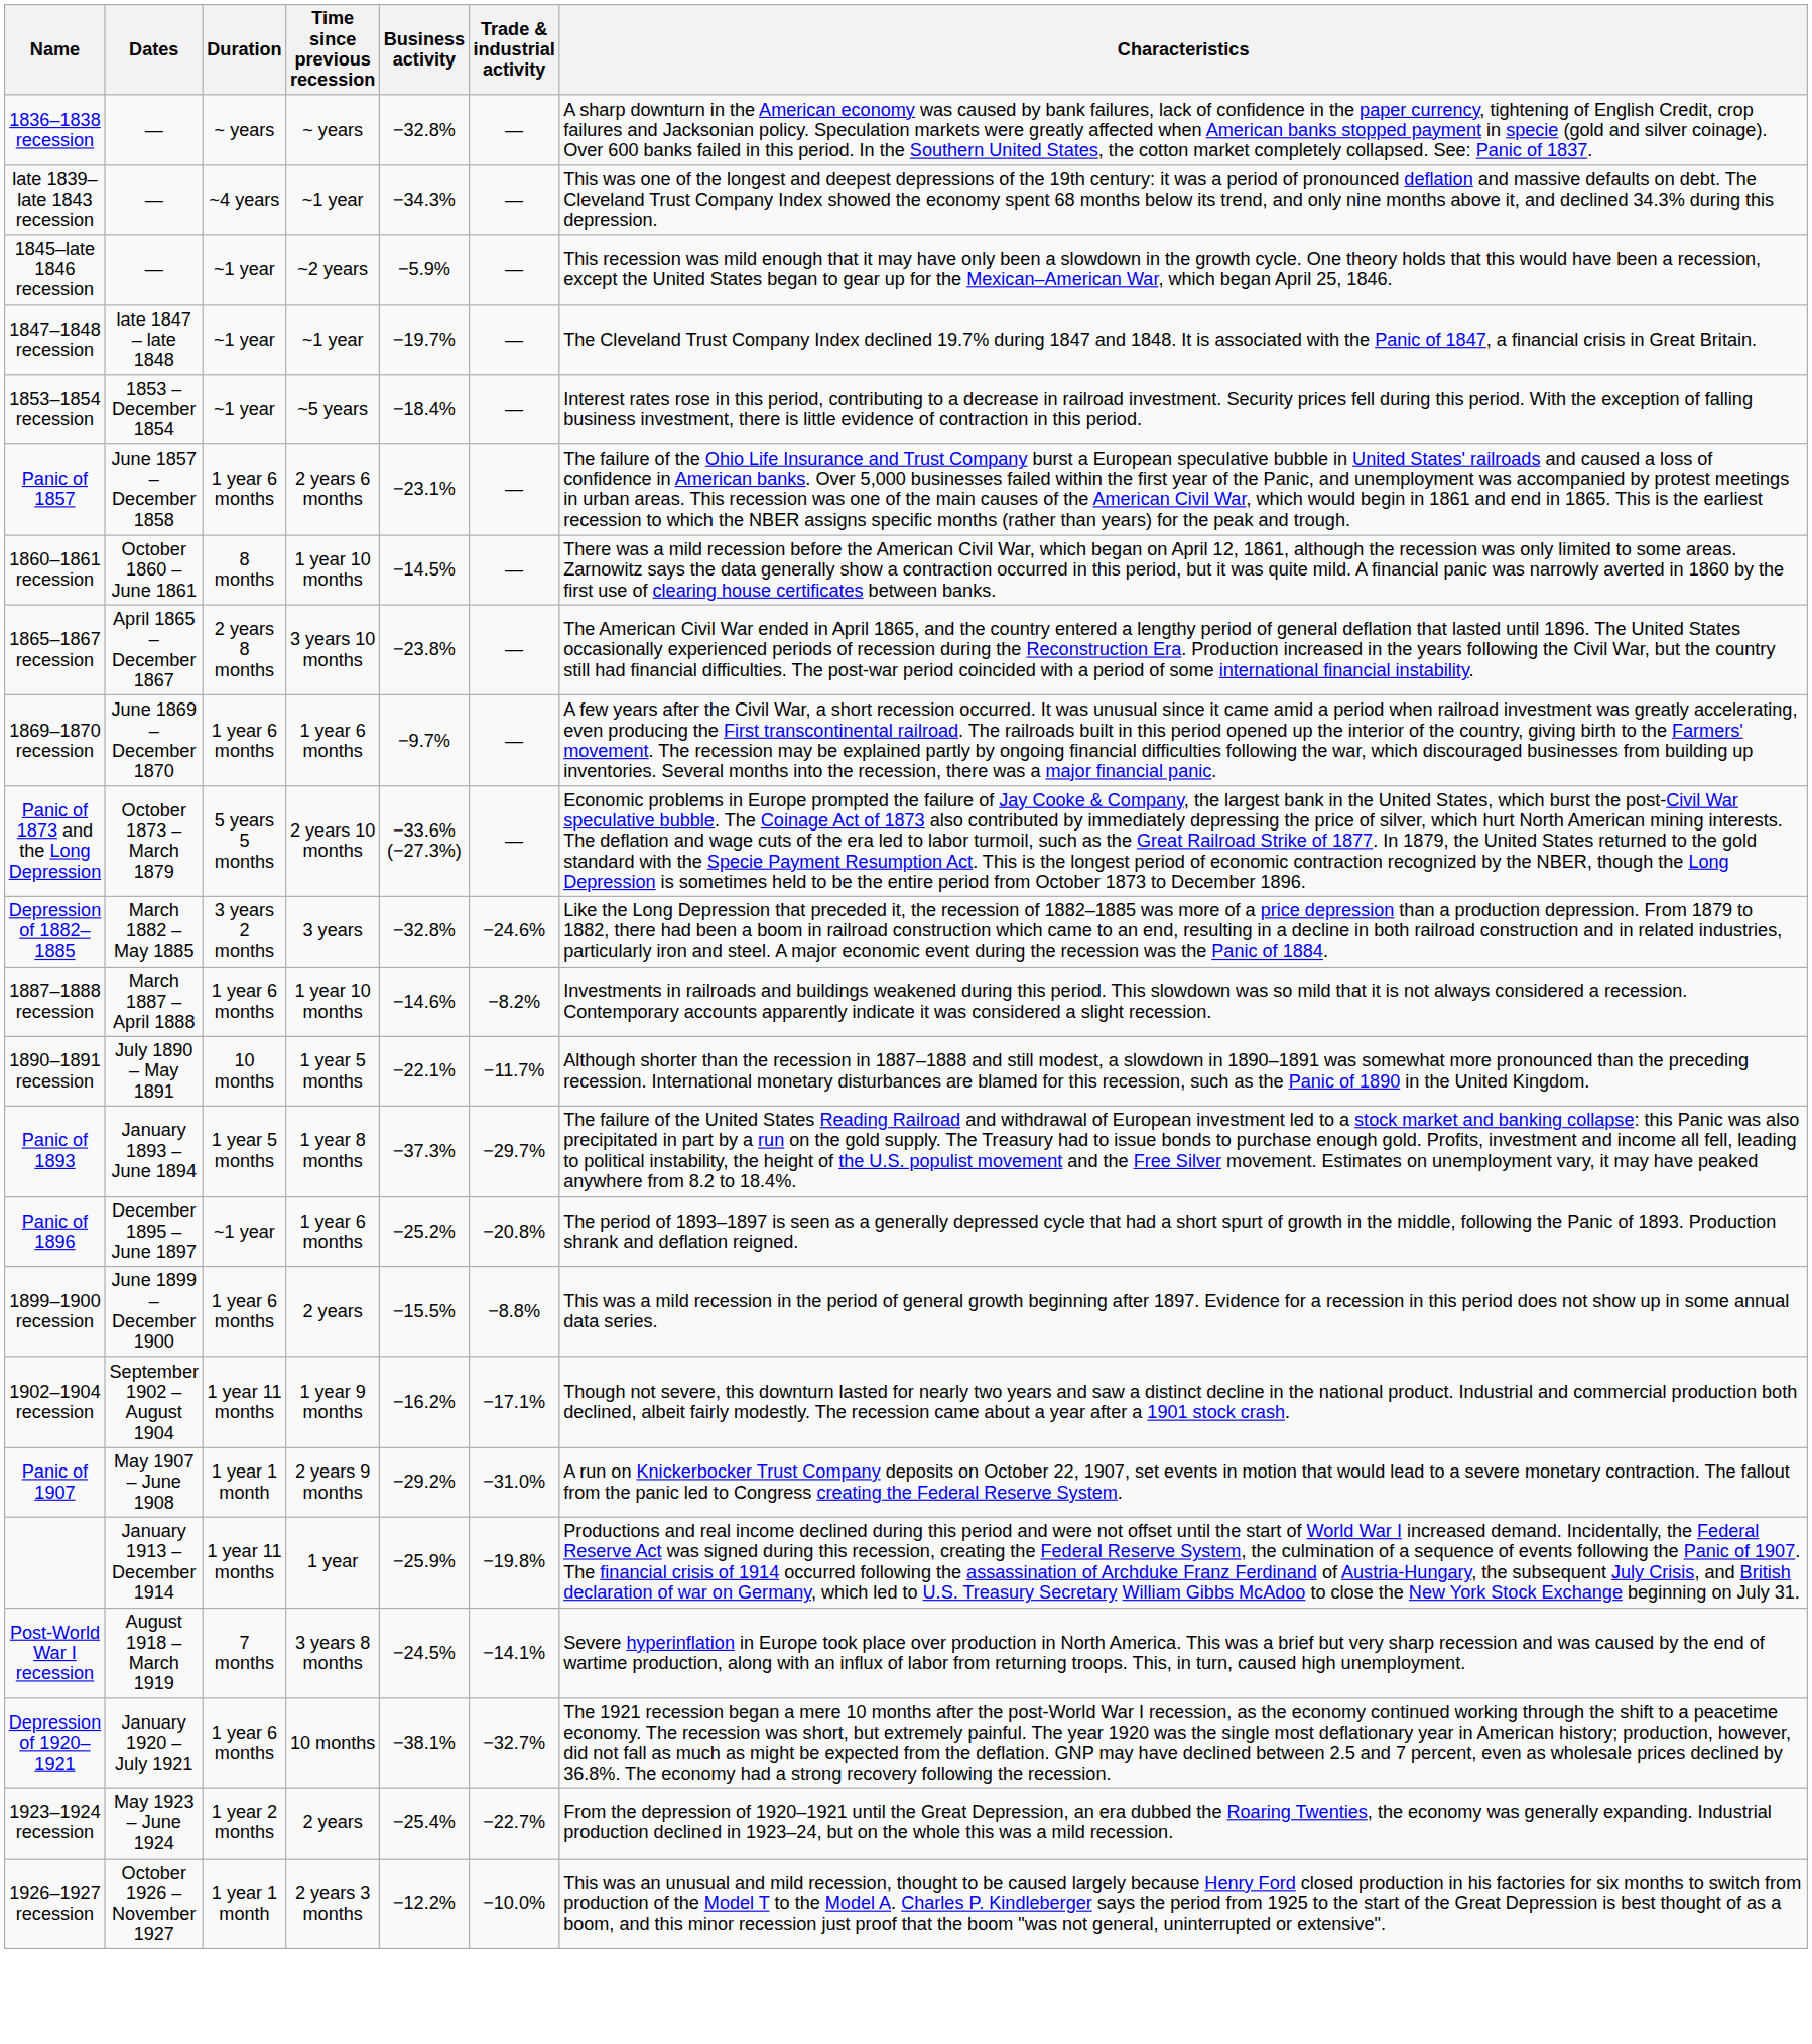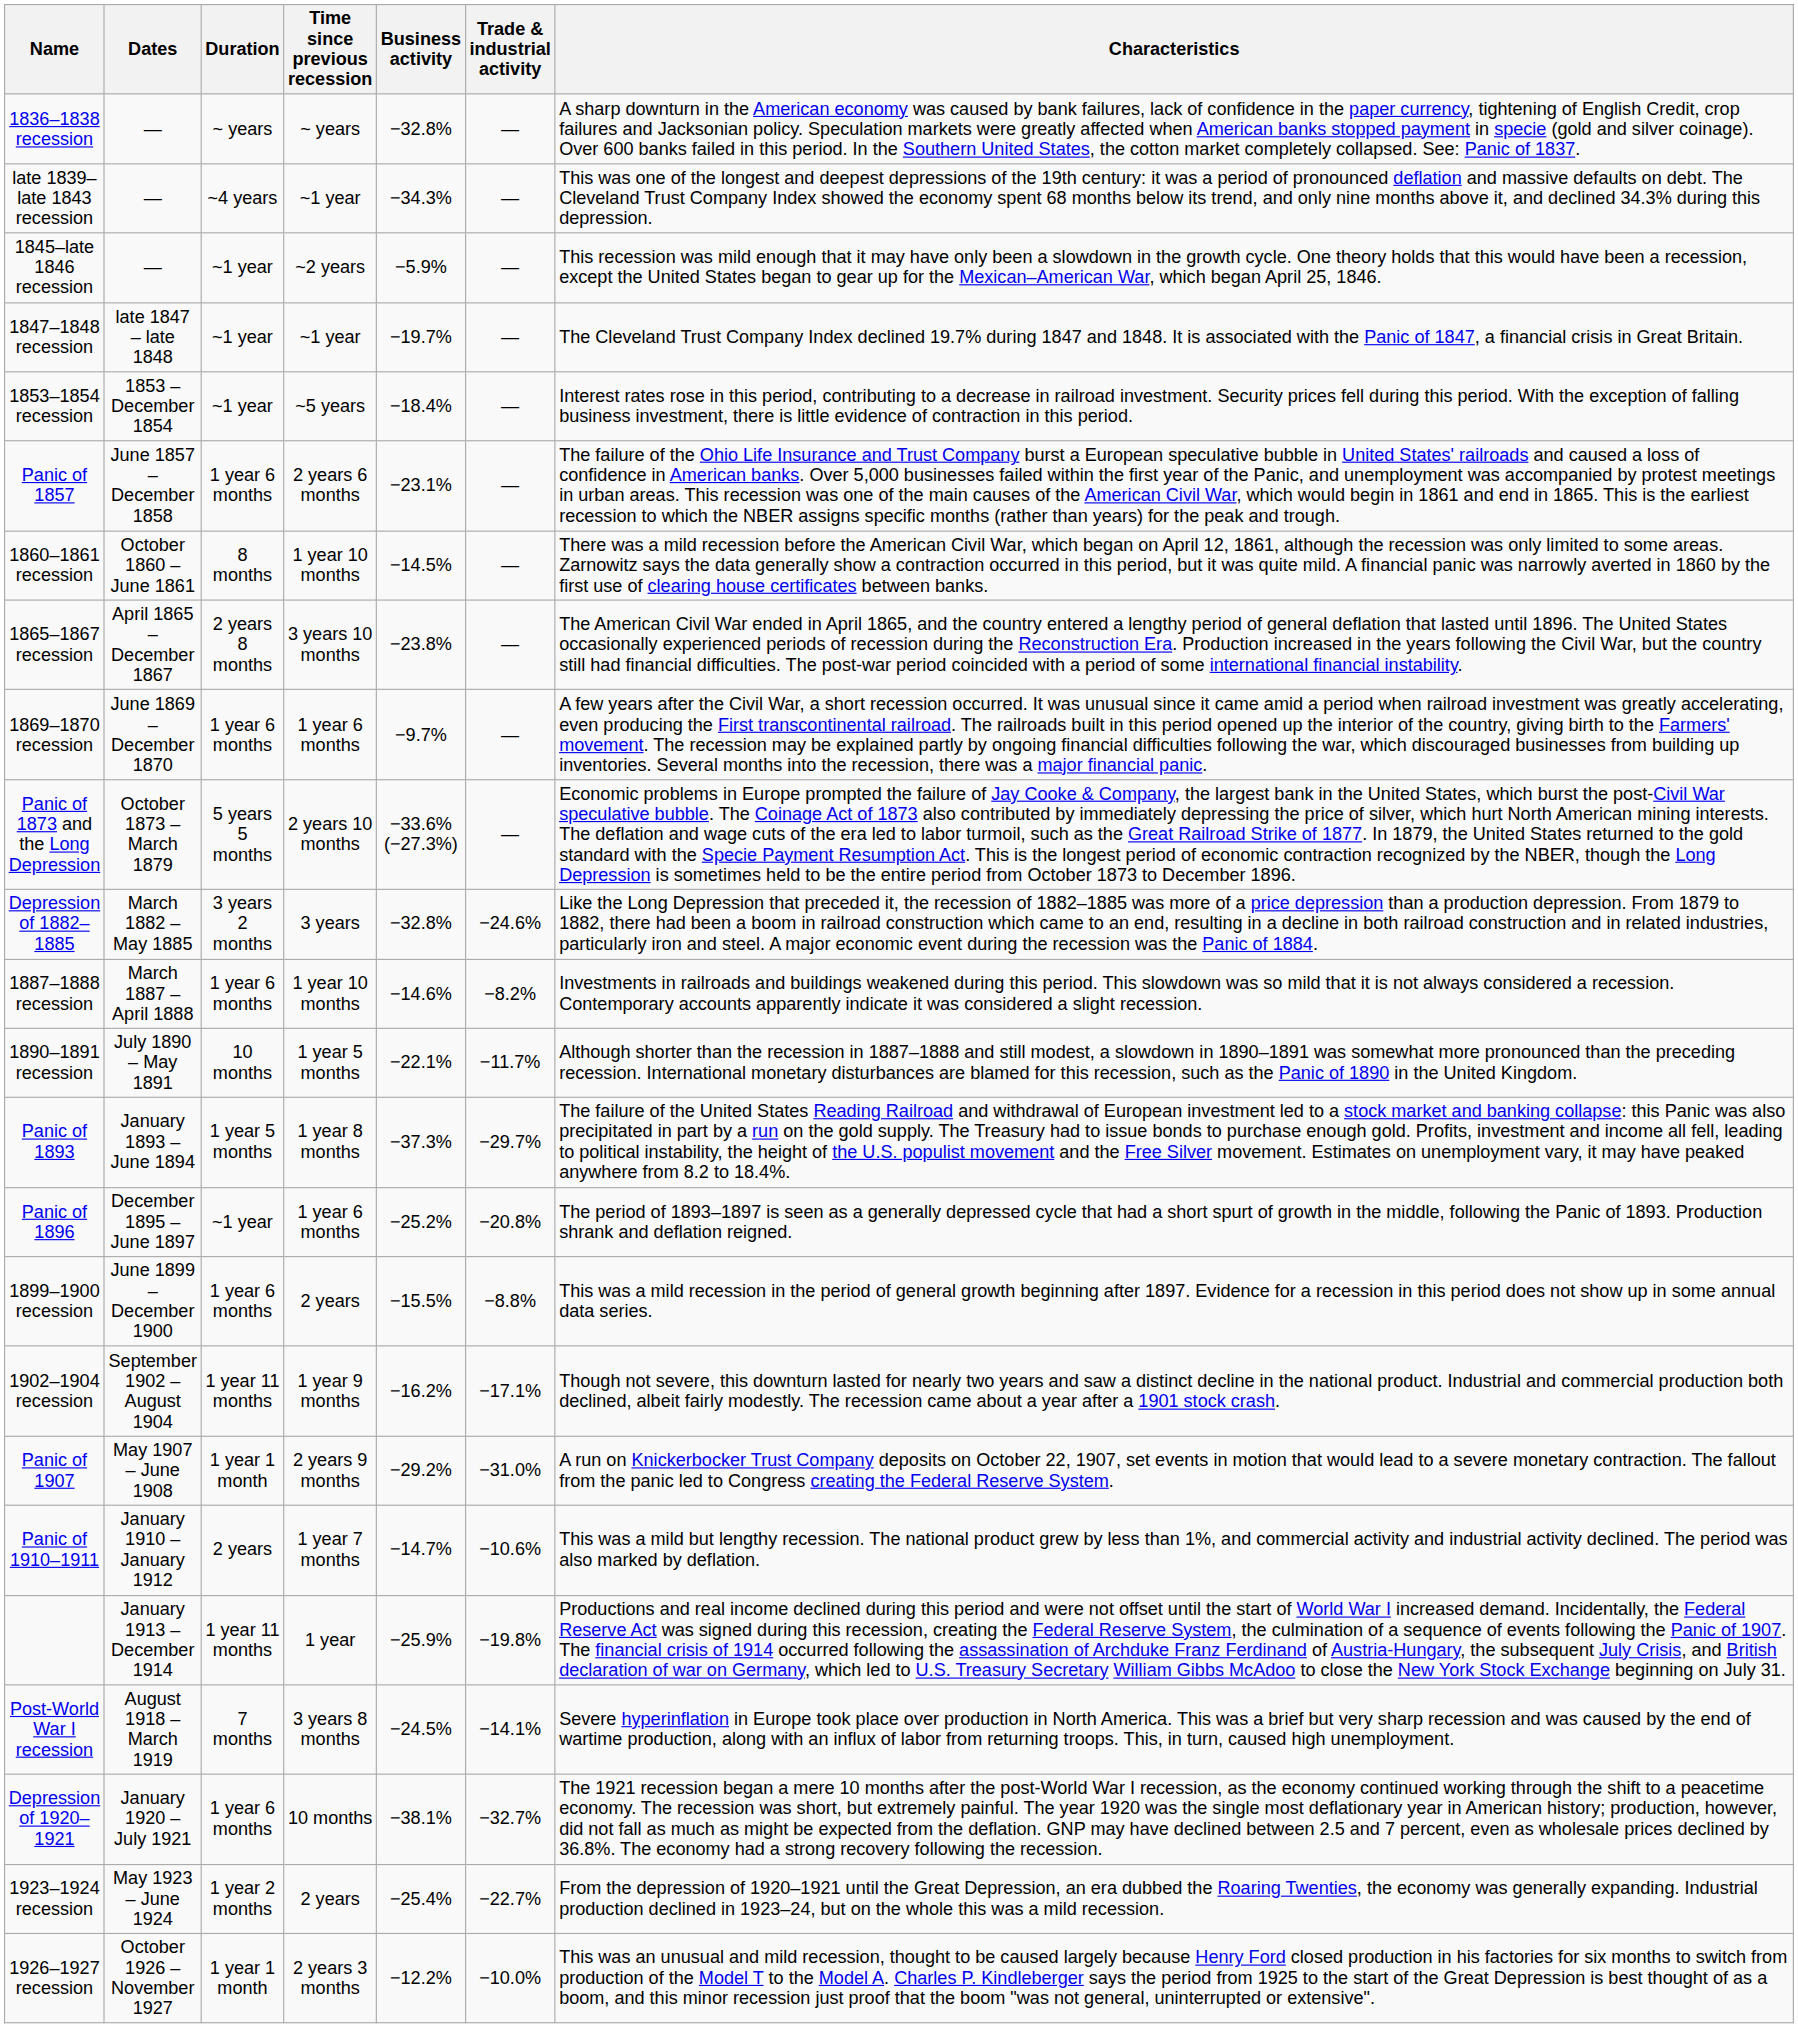+ row: Panic of 1910–1911 | January 1910 – January 1912 | 2 years | 1 year 7 months | −14.7% | −10.6% | This was a mild but lengthy recession. The national product grew by less than 1%, and commercial activity and industrial activity declined. The period was also marked by deflation.
